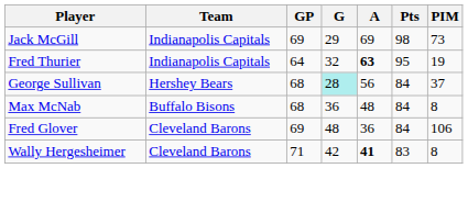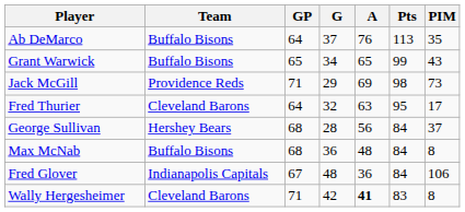+ row: Ab DeMarco | Buffalo Bisons | 64 | 37 | 76 | 113 | 35
+ row: Grant Warwick | Buffalo Bisons | 65 | 34 | 65 | 99 | 43
Jack McGill | Team: Indianapolis Capitals -> Providence Reds
Jack McGill | GP: 69 -> 71
Fred Thurier | Team: Indianapolis Capitals -> Cleveland Barons
Fred Thurier | A: bold -> normal
Fred Thurier | PIM: 19 -> 17
George Sullivan | G: paleturquoise background -> no background
Fred Glover | Team: Cleveland Barons -> Indianapolis Capitals
Fred Glover | GP: 69 -> 67
